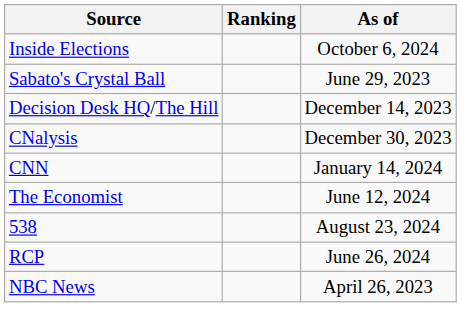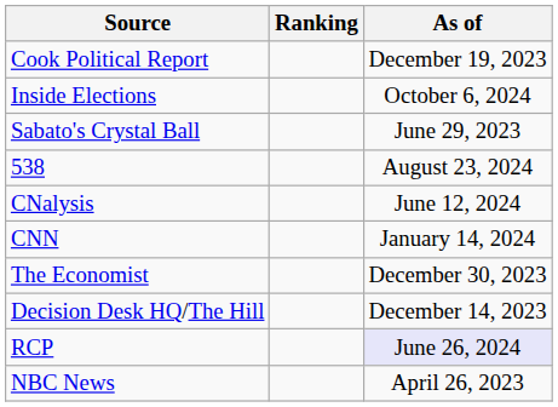+ row: Cook Political Report | December 19, 2023
rows swapped: Decision Desk HQ/The Hill <-> 538
CNalysis | As of: December 30, 2023 -> June 12, 2024
The Economist | As of: June 12, 2024 -> December 30, 2023
RCP | As of: no background -> lavender background
